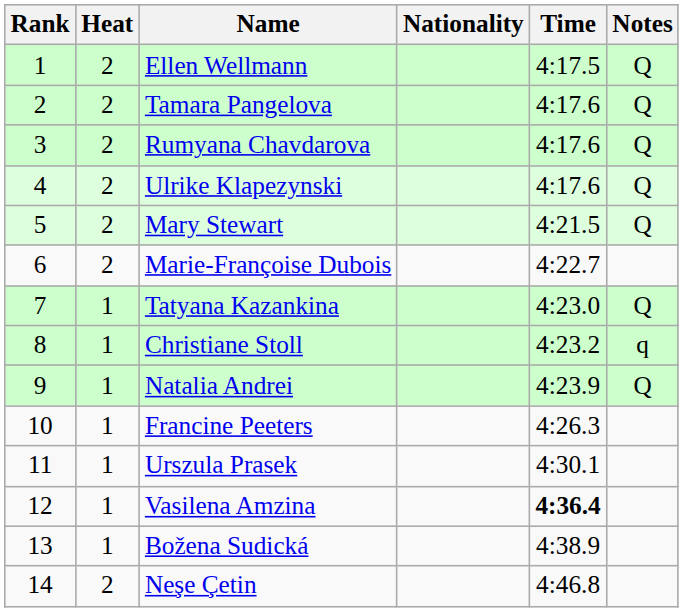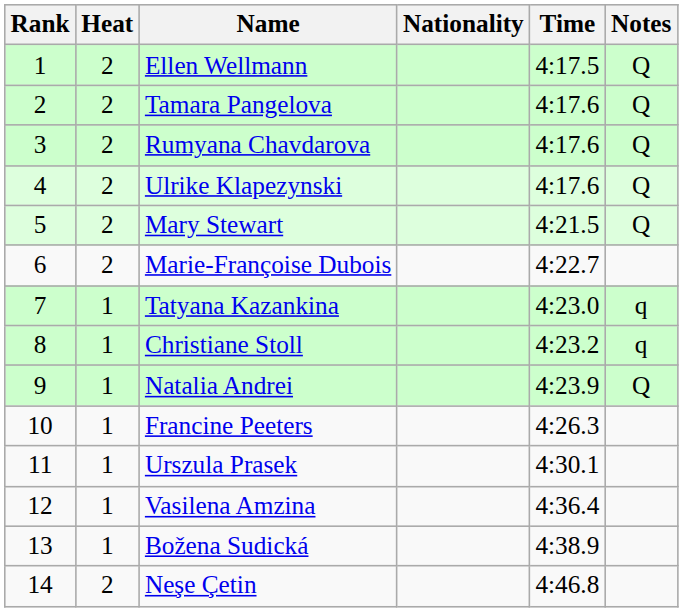Tatyana Kazankina | Notes: Q -> q
Vasilena Amzina | Time: bold -> normal
